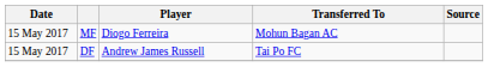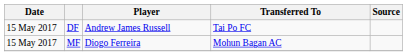rows swapped: DF <-> MF
